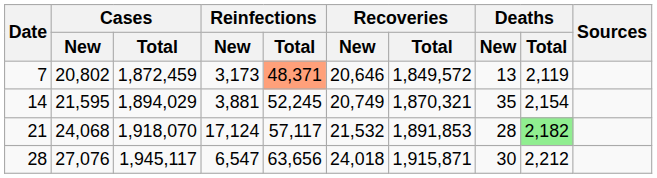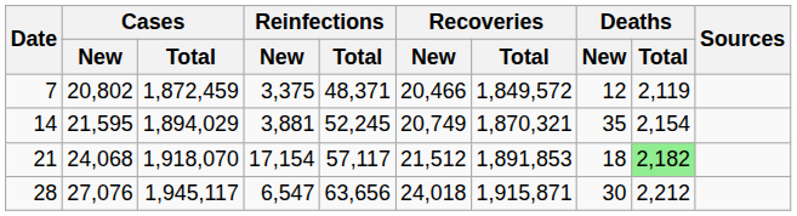7 | Reinfections / New: 3,173 -> 3,375
7 | Reinfections / Total: lightsalmon background -> no background
7 | Recoveries / New: 20,646 -> 20,466
7 | Deaths / New: 13 -> 12
21 | Reinfections / New: 17,124 -> 17,154
21 | Recoveries / New: 21,532 -> 21,512
21 | Deaths / New: 28 -> 18
